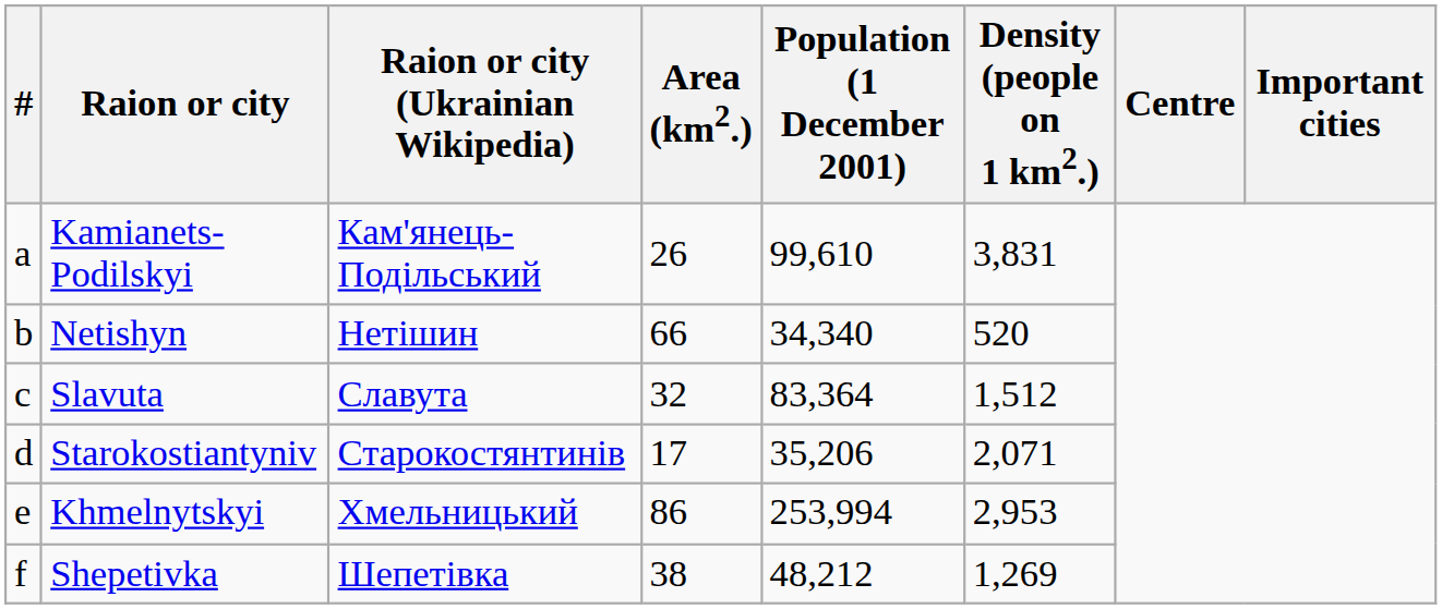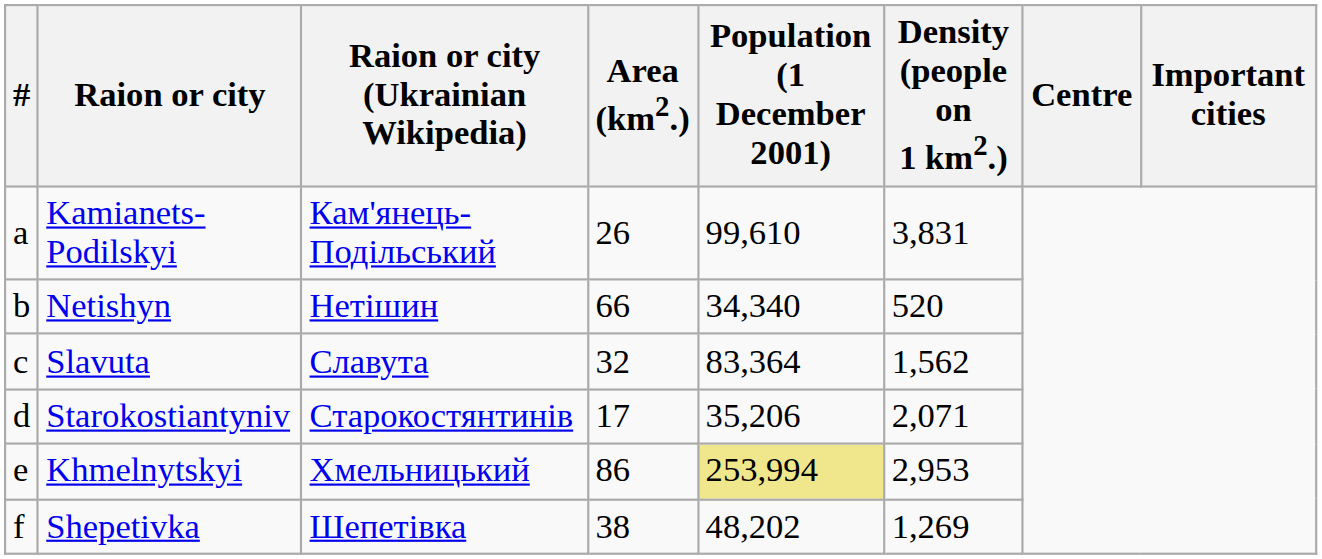Slavuta | Density (people on 1 km2.): 1,512 -> 1,562
Khmelnytskyi | Population (1 December 2001): no background -> khaki background
Shepetivka | Population (1 December 2001): 48,212 -> 48,202
